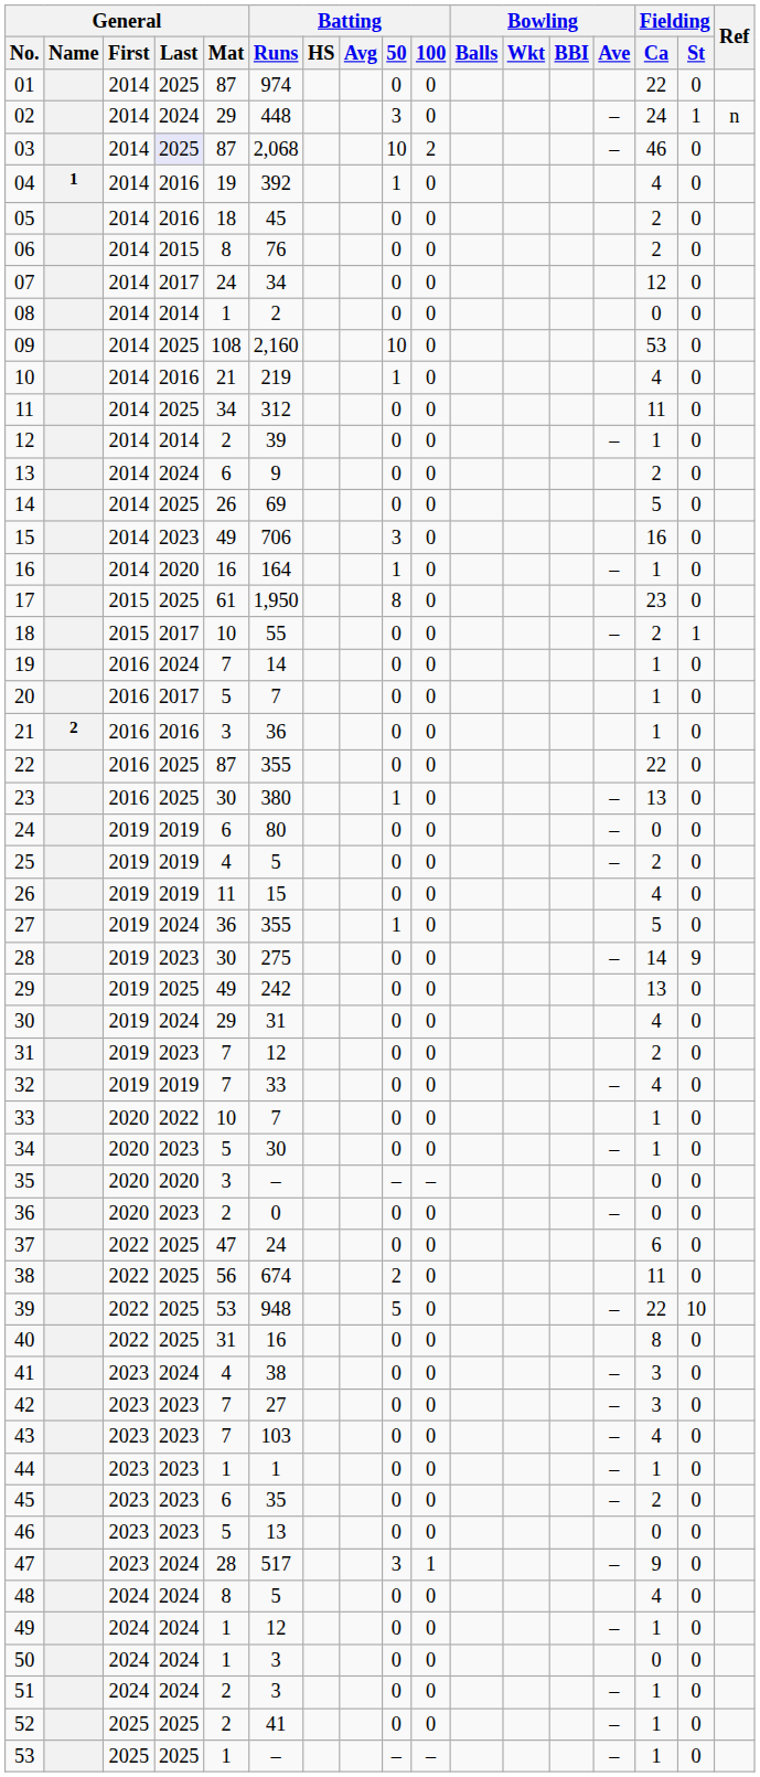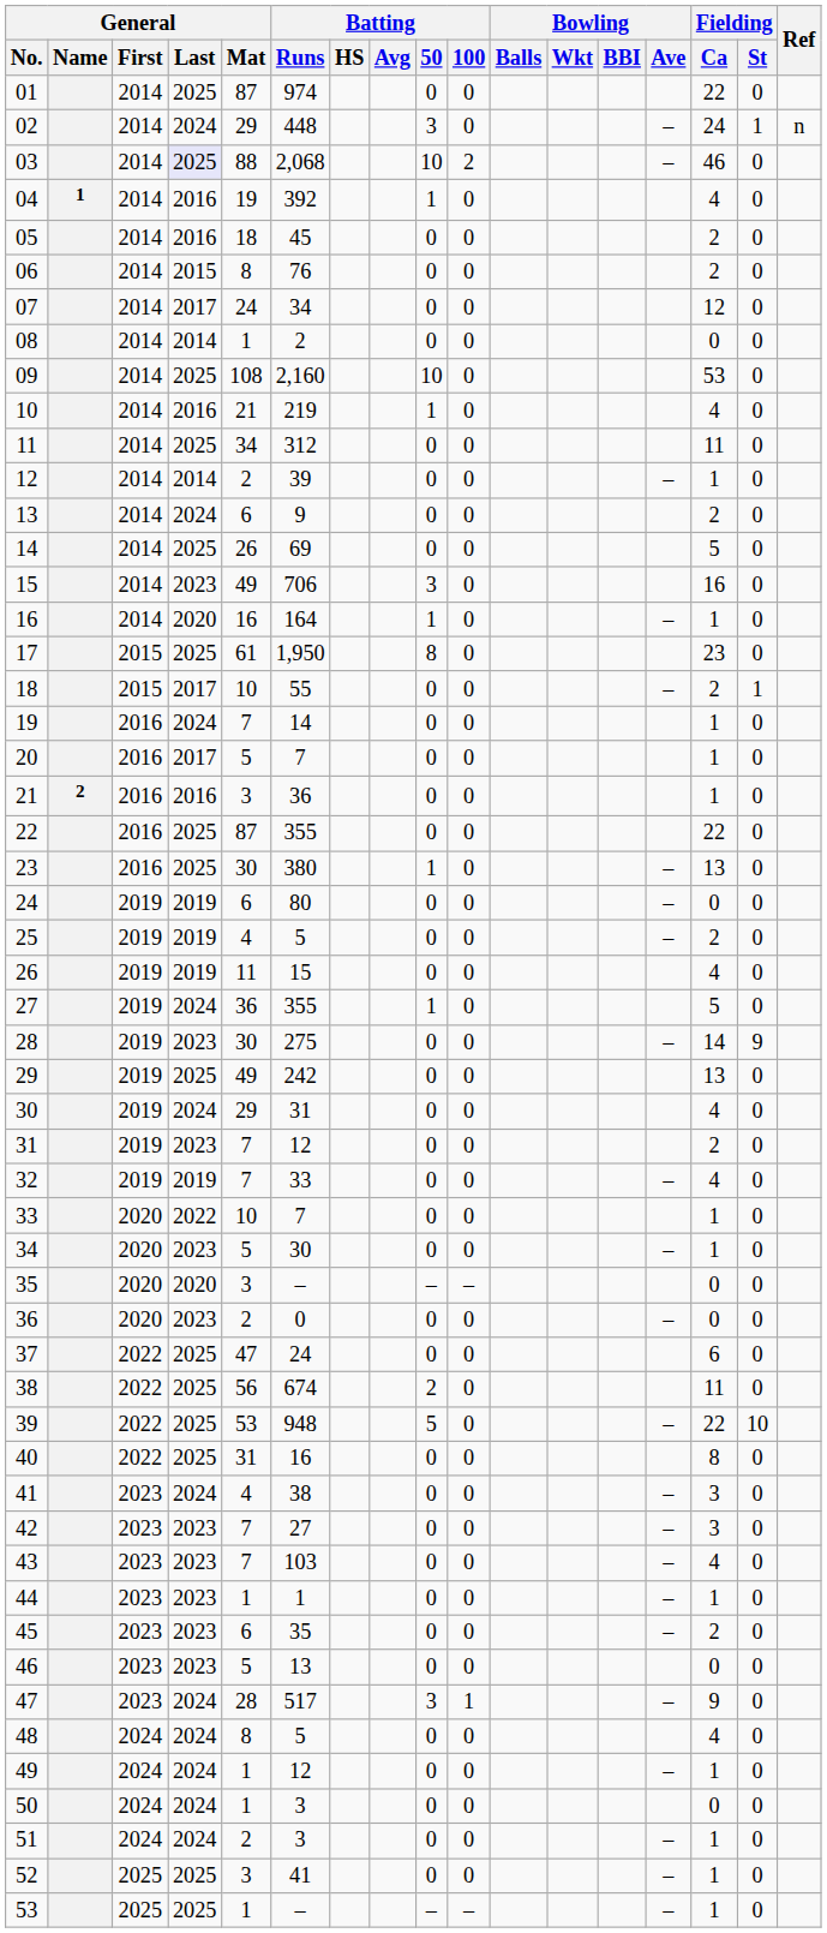03 | General / Mat: 87 -> 88
52 | General / Mat: 2 -> 3
